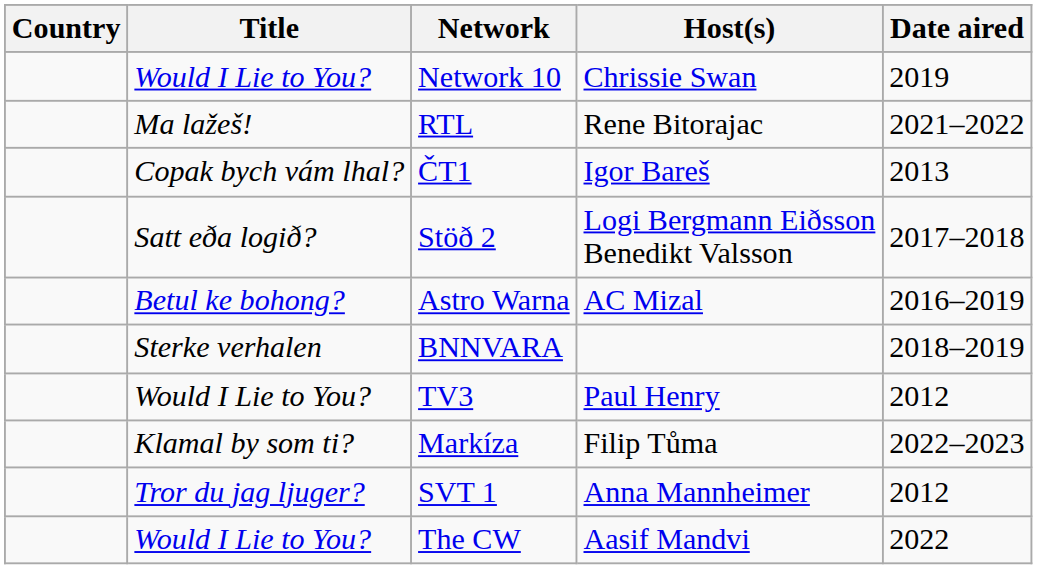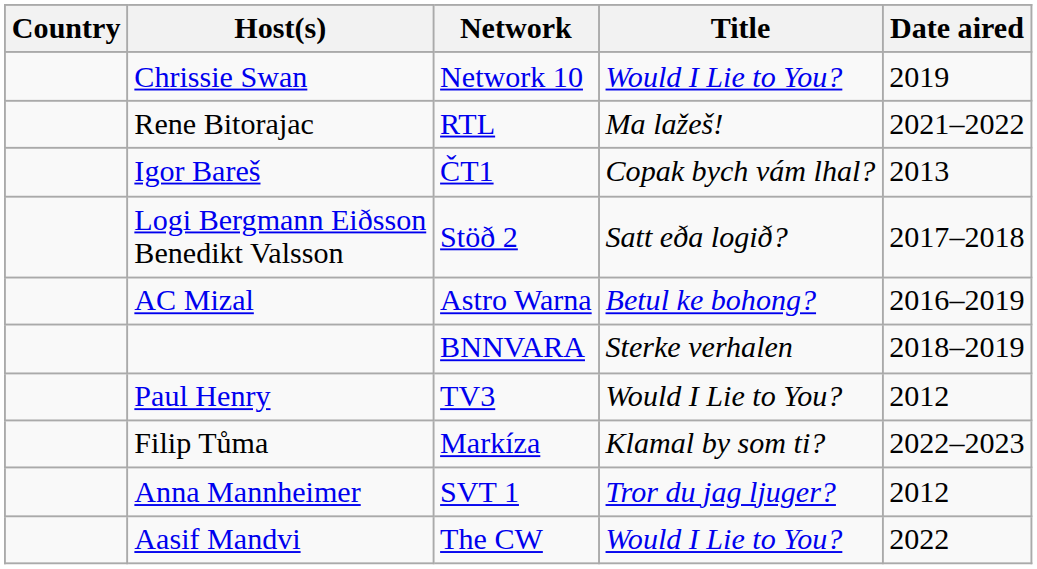columns swapped: Title <-> Host(s)
